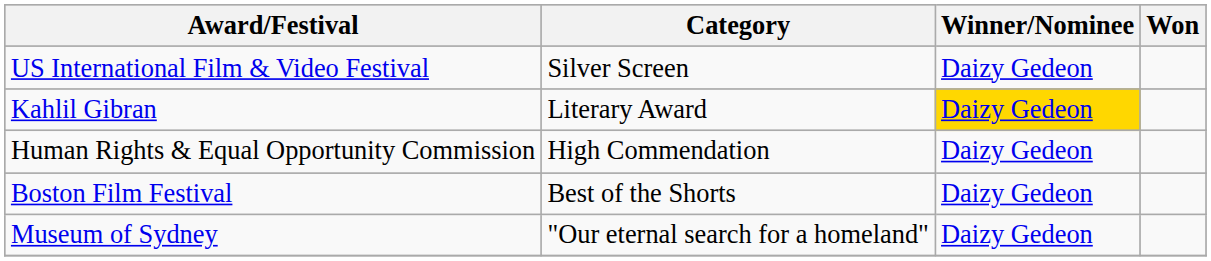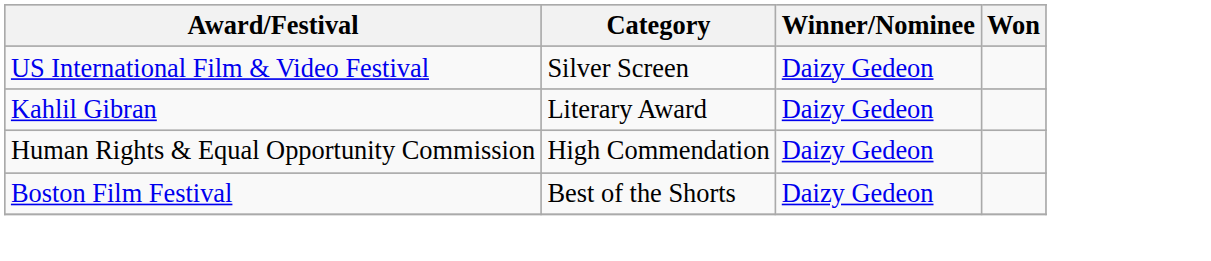Kahlil Gibran | Winner/Nominee: gold background -> no background
- row: Museum of Sydney | "Our eternal search for a homeland" | Daizy Gedeon
